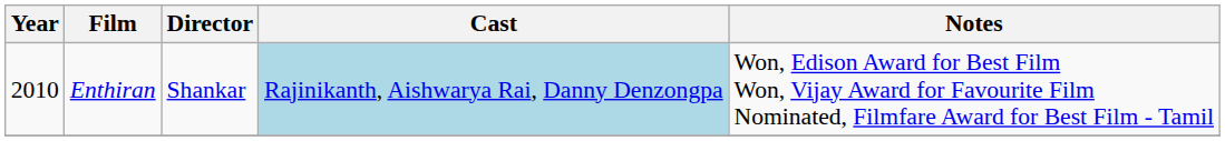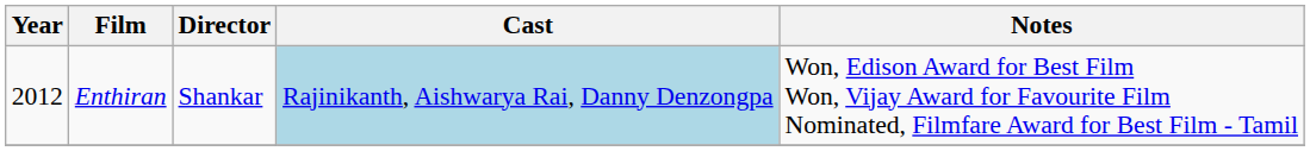Enthiran | Year: 2010 -> 2012
